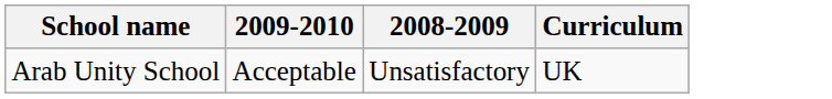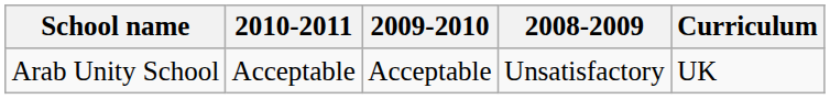+ column: 2010-2011 | Acceptable
